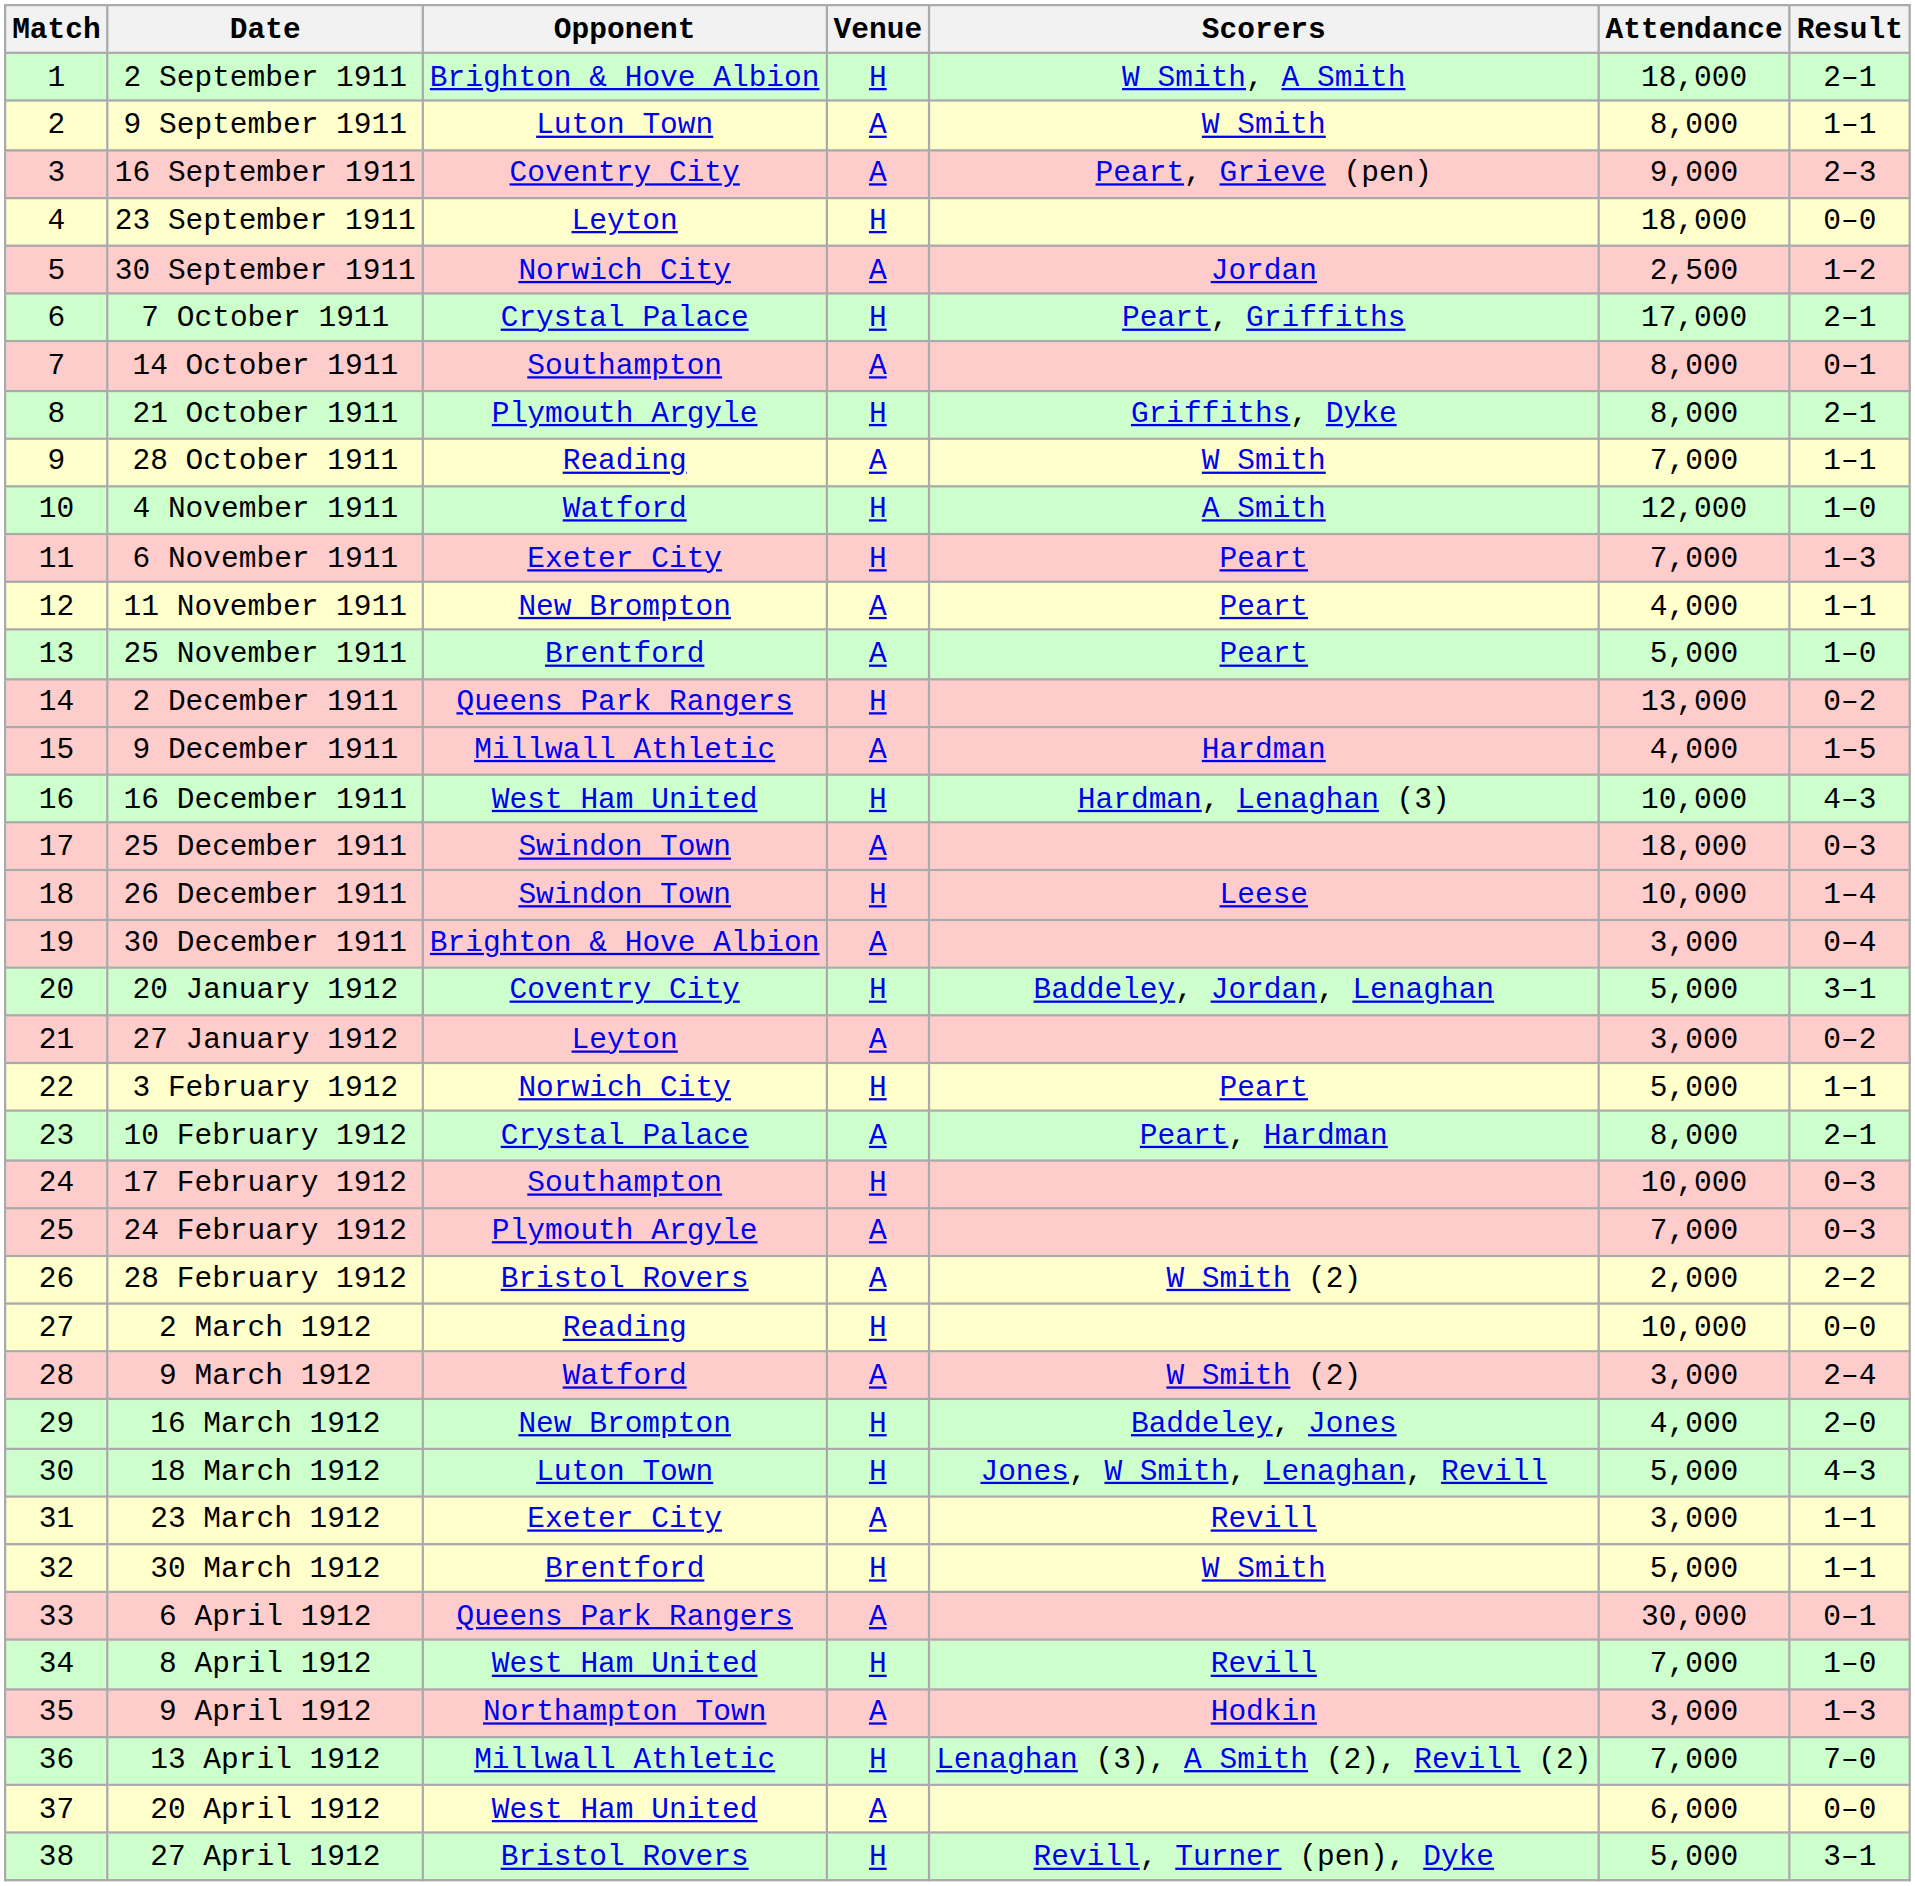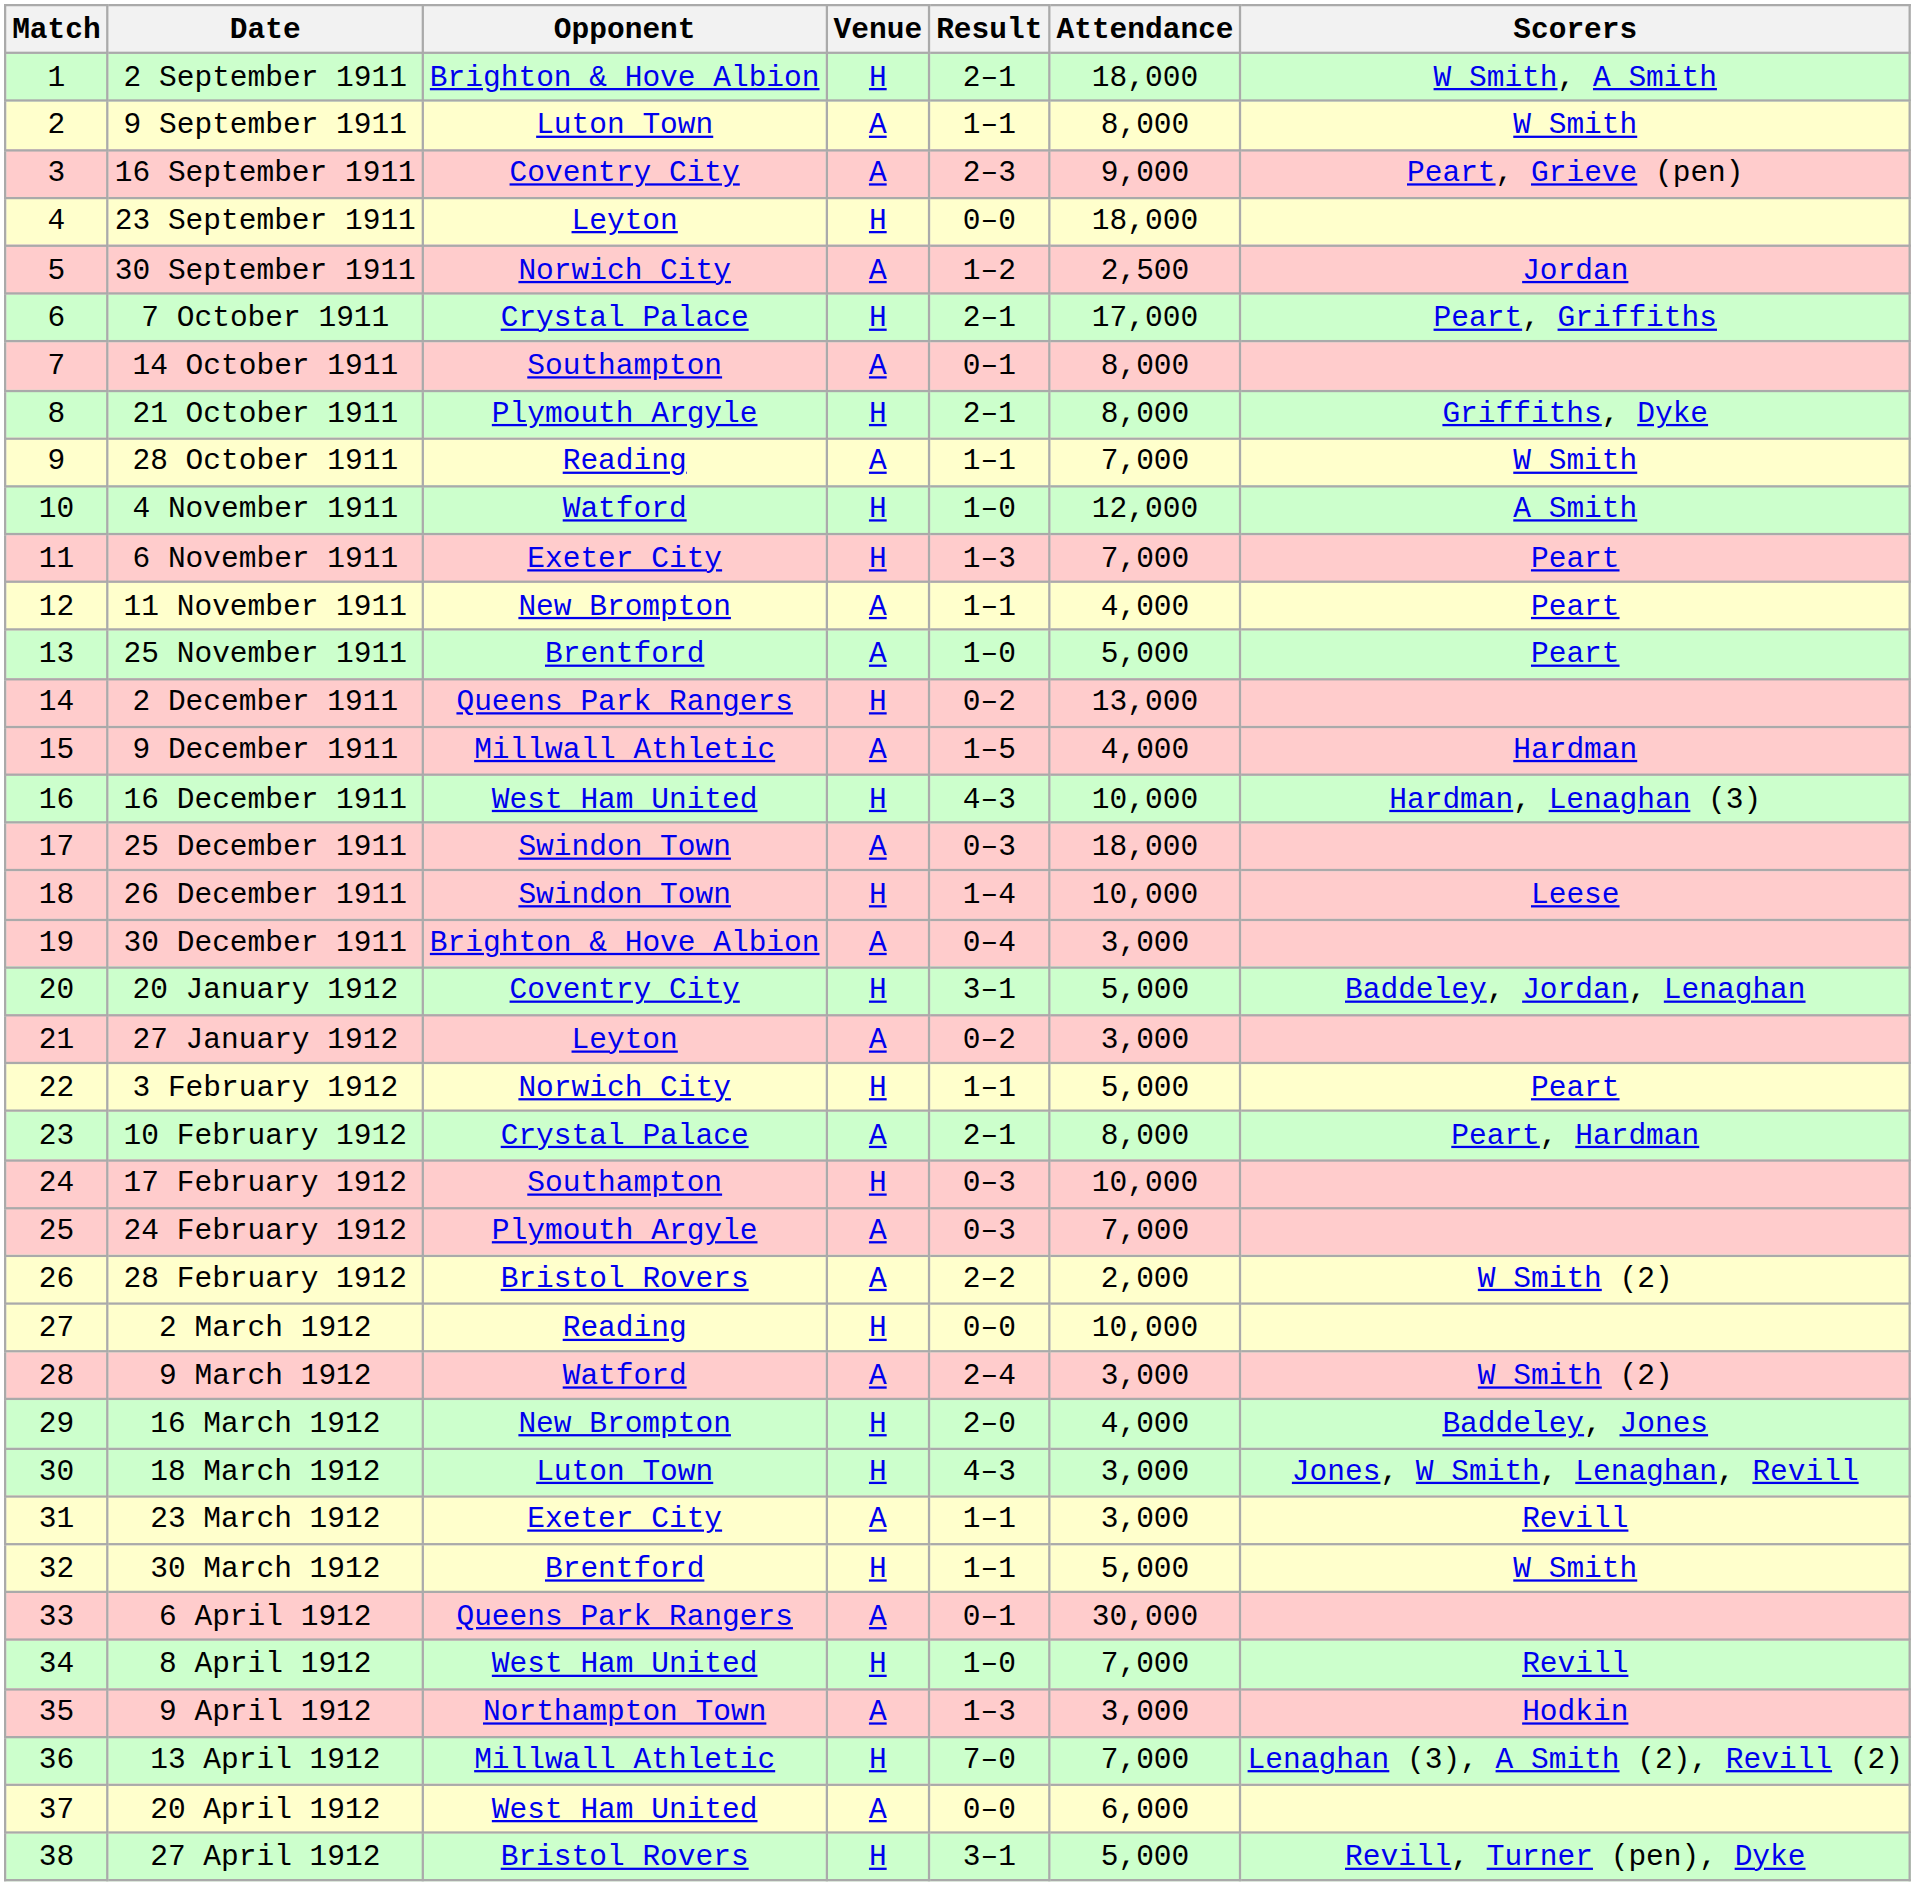columns swapped: Result <-> Scorers
18 March 1912 | Attendance: 5,000 -> 3,000
